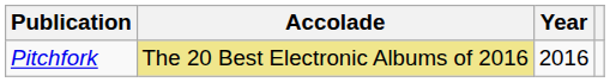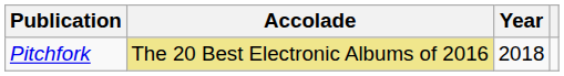Pitchfork | Year: 2016 -> 2018
